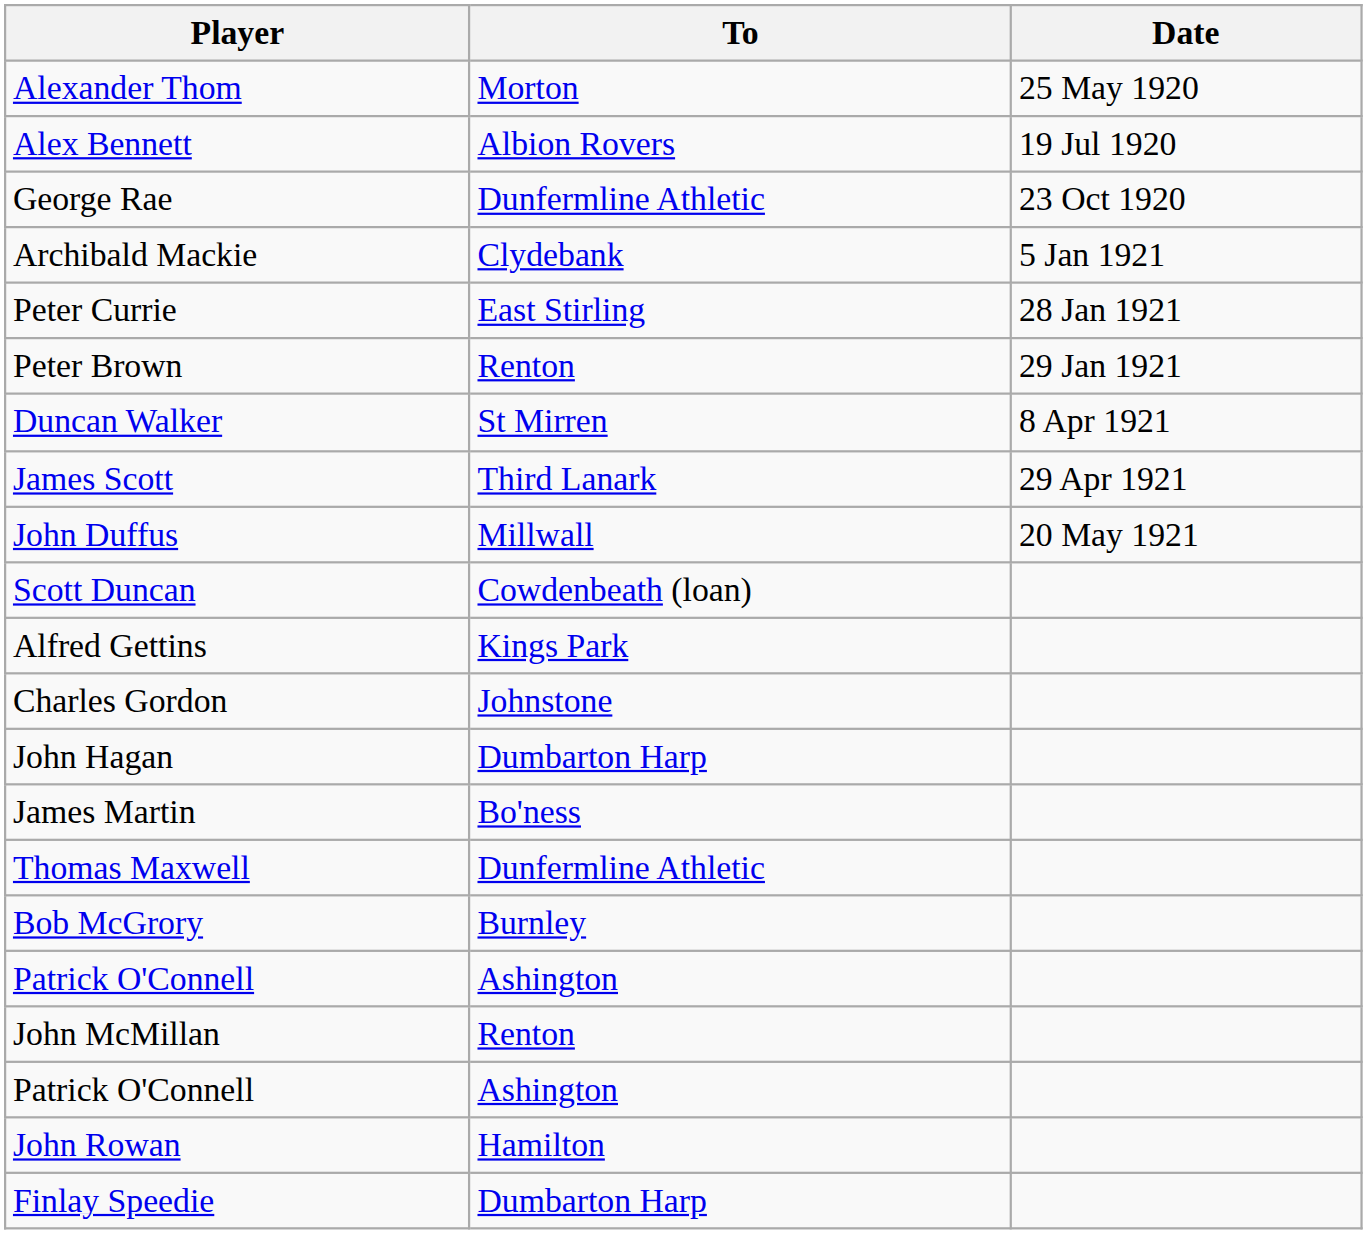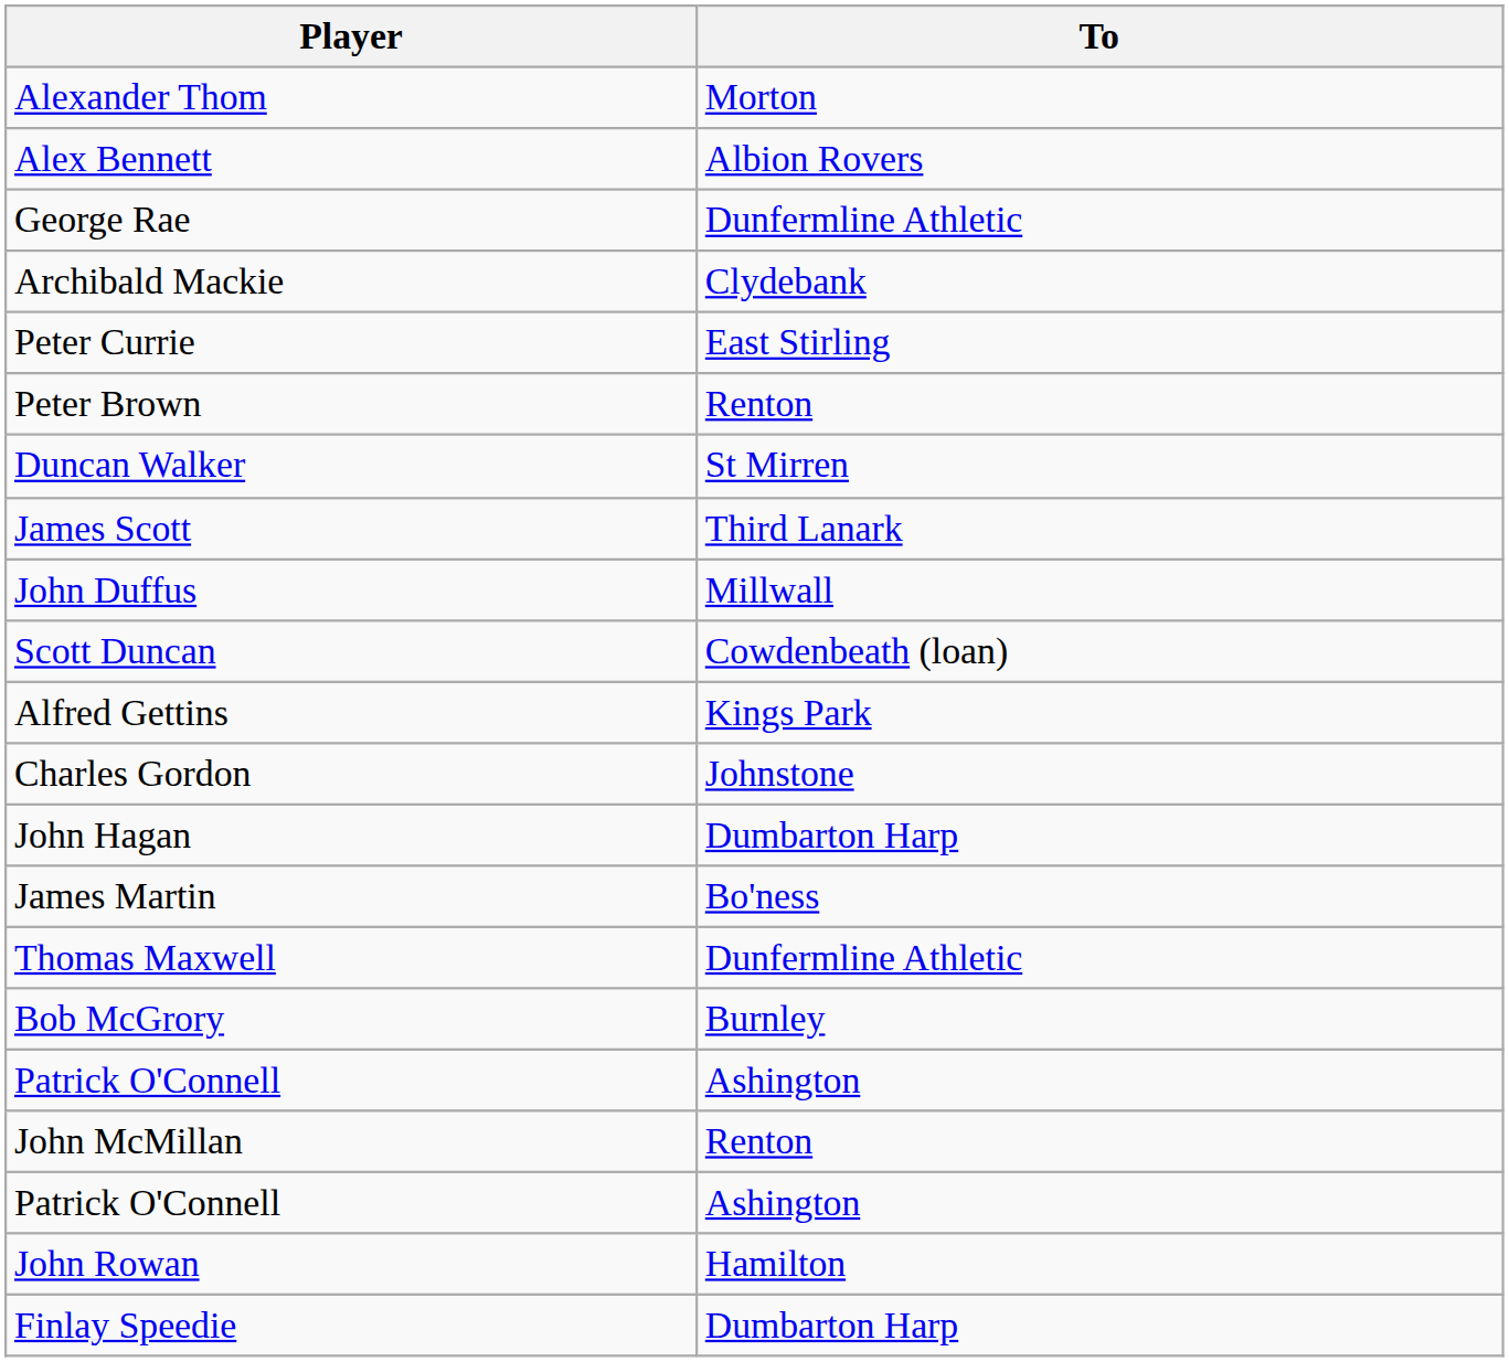- column: Date | 25 May 1920 | 19 Jul 1920 | 23 Oct 1920 | 5 Jan 1921 | 28 Jan 1921 | 29 Jan 1921 | 8 Apr 1921 | 29 Apr 1921 | 20 May 1921
